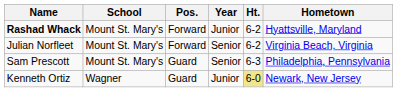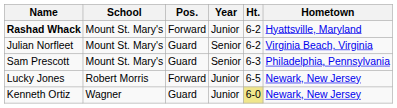Julian Norfleet | Pos.: Forward -> Guard
+ row: Lucky Jones | Robert Morris | Forward | Junior | 6-5 | Newark, New Jersey
